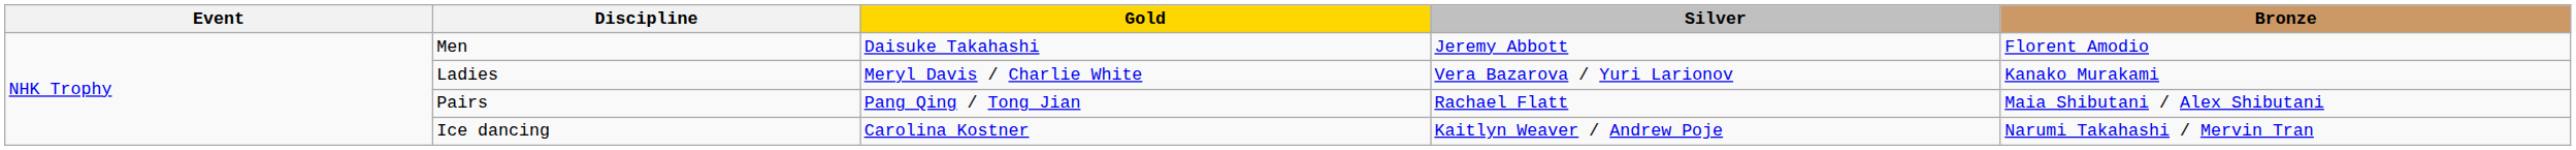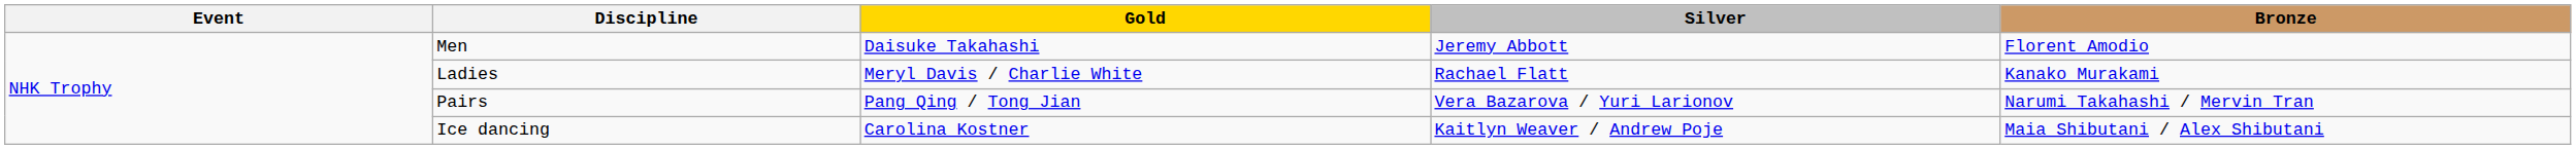Ladies | Silver: Vera Bazarova / Yuri Larionov -> Rachael Flatt
Pairs | Silver: Rachael Flatt -> Vera Bazarova / Yuri Larionov
Pairs | Bronze: Maia Shibutani / Alex Shibutani -> Narumi Takahashi / Mervin Tran
Ice dancing | Bronze: Narumi Takahashi / Mervin Tran -> Maia Shibutani / Alex Shibutani
